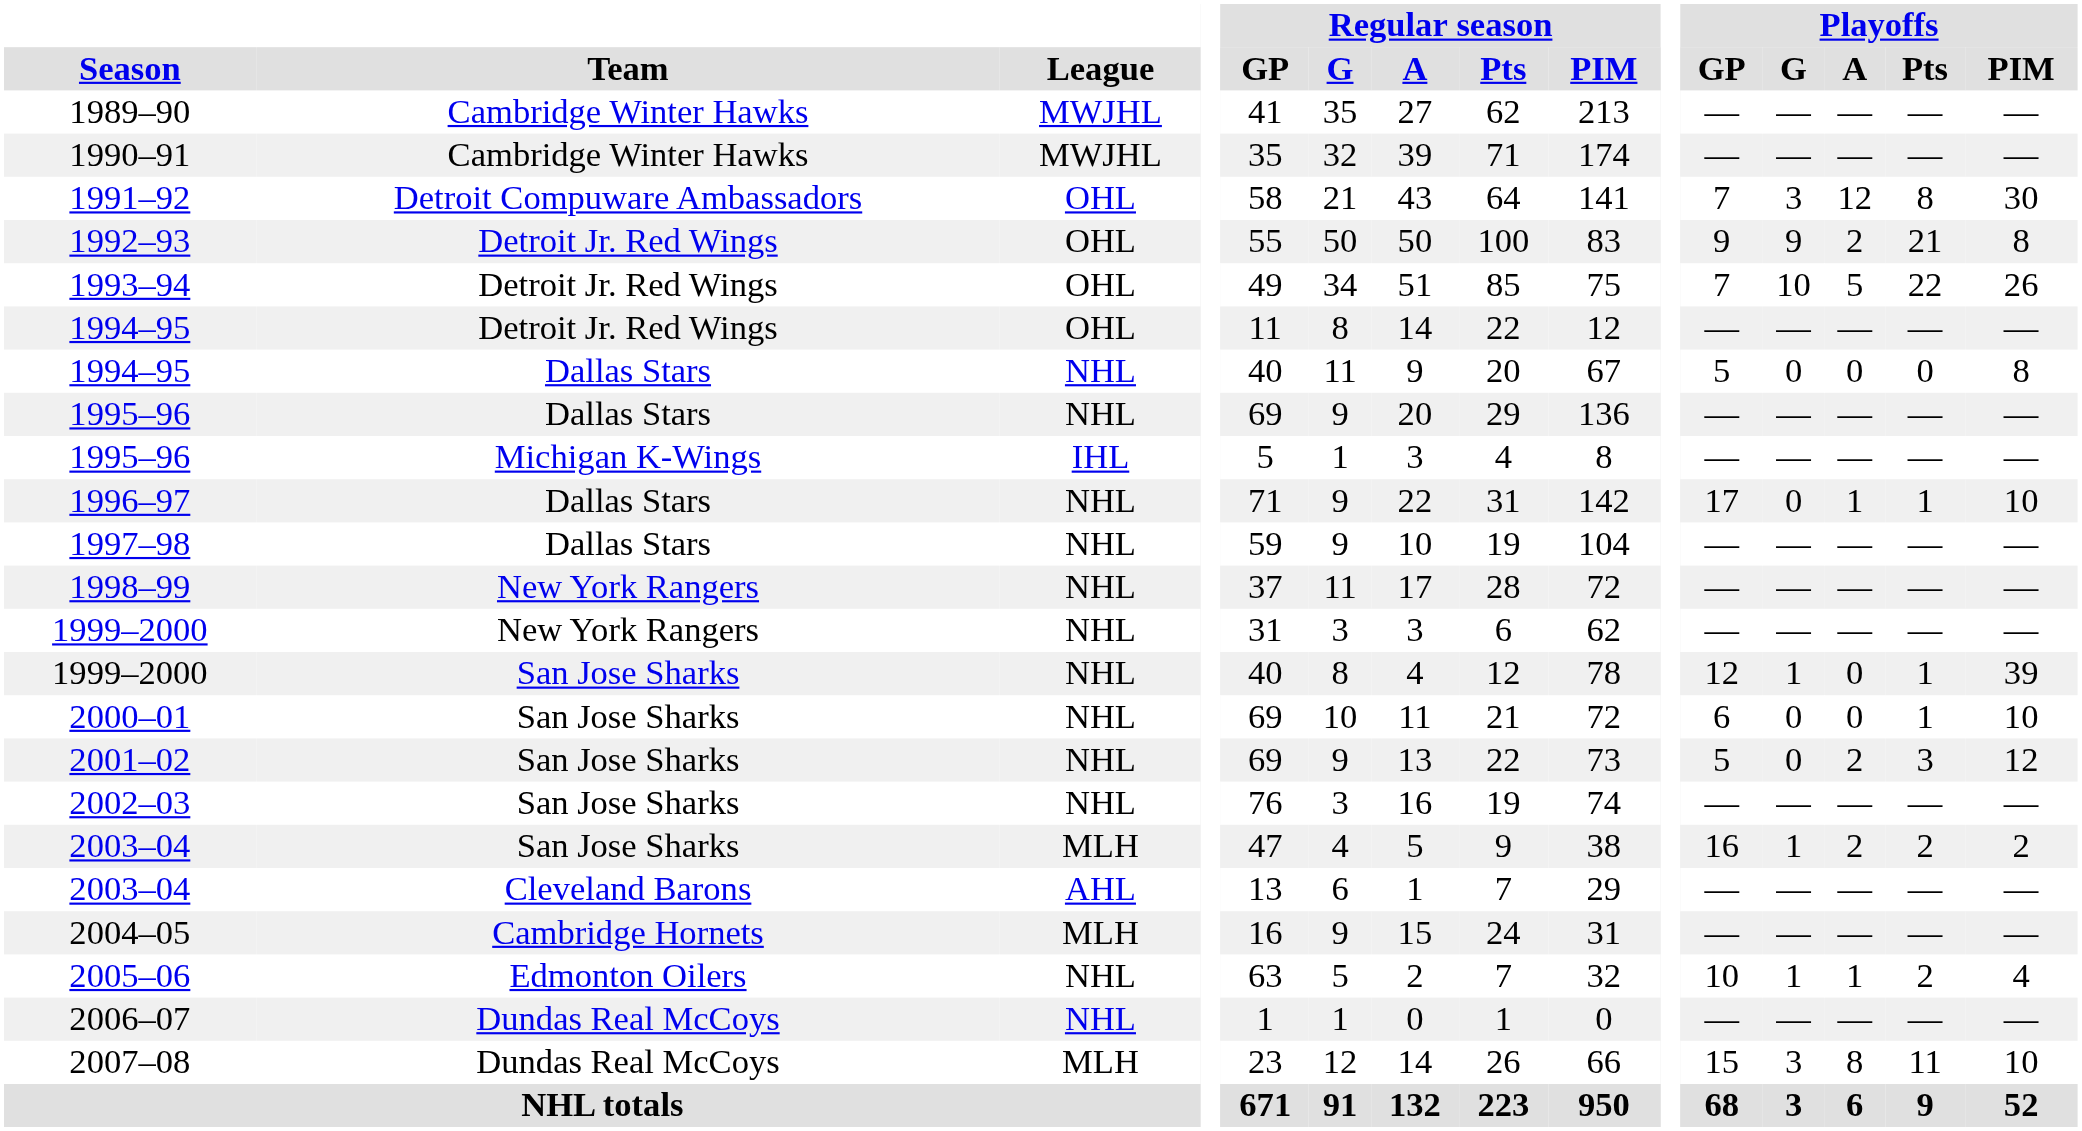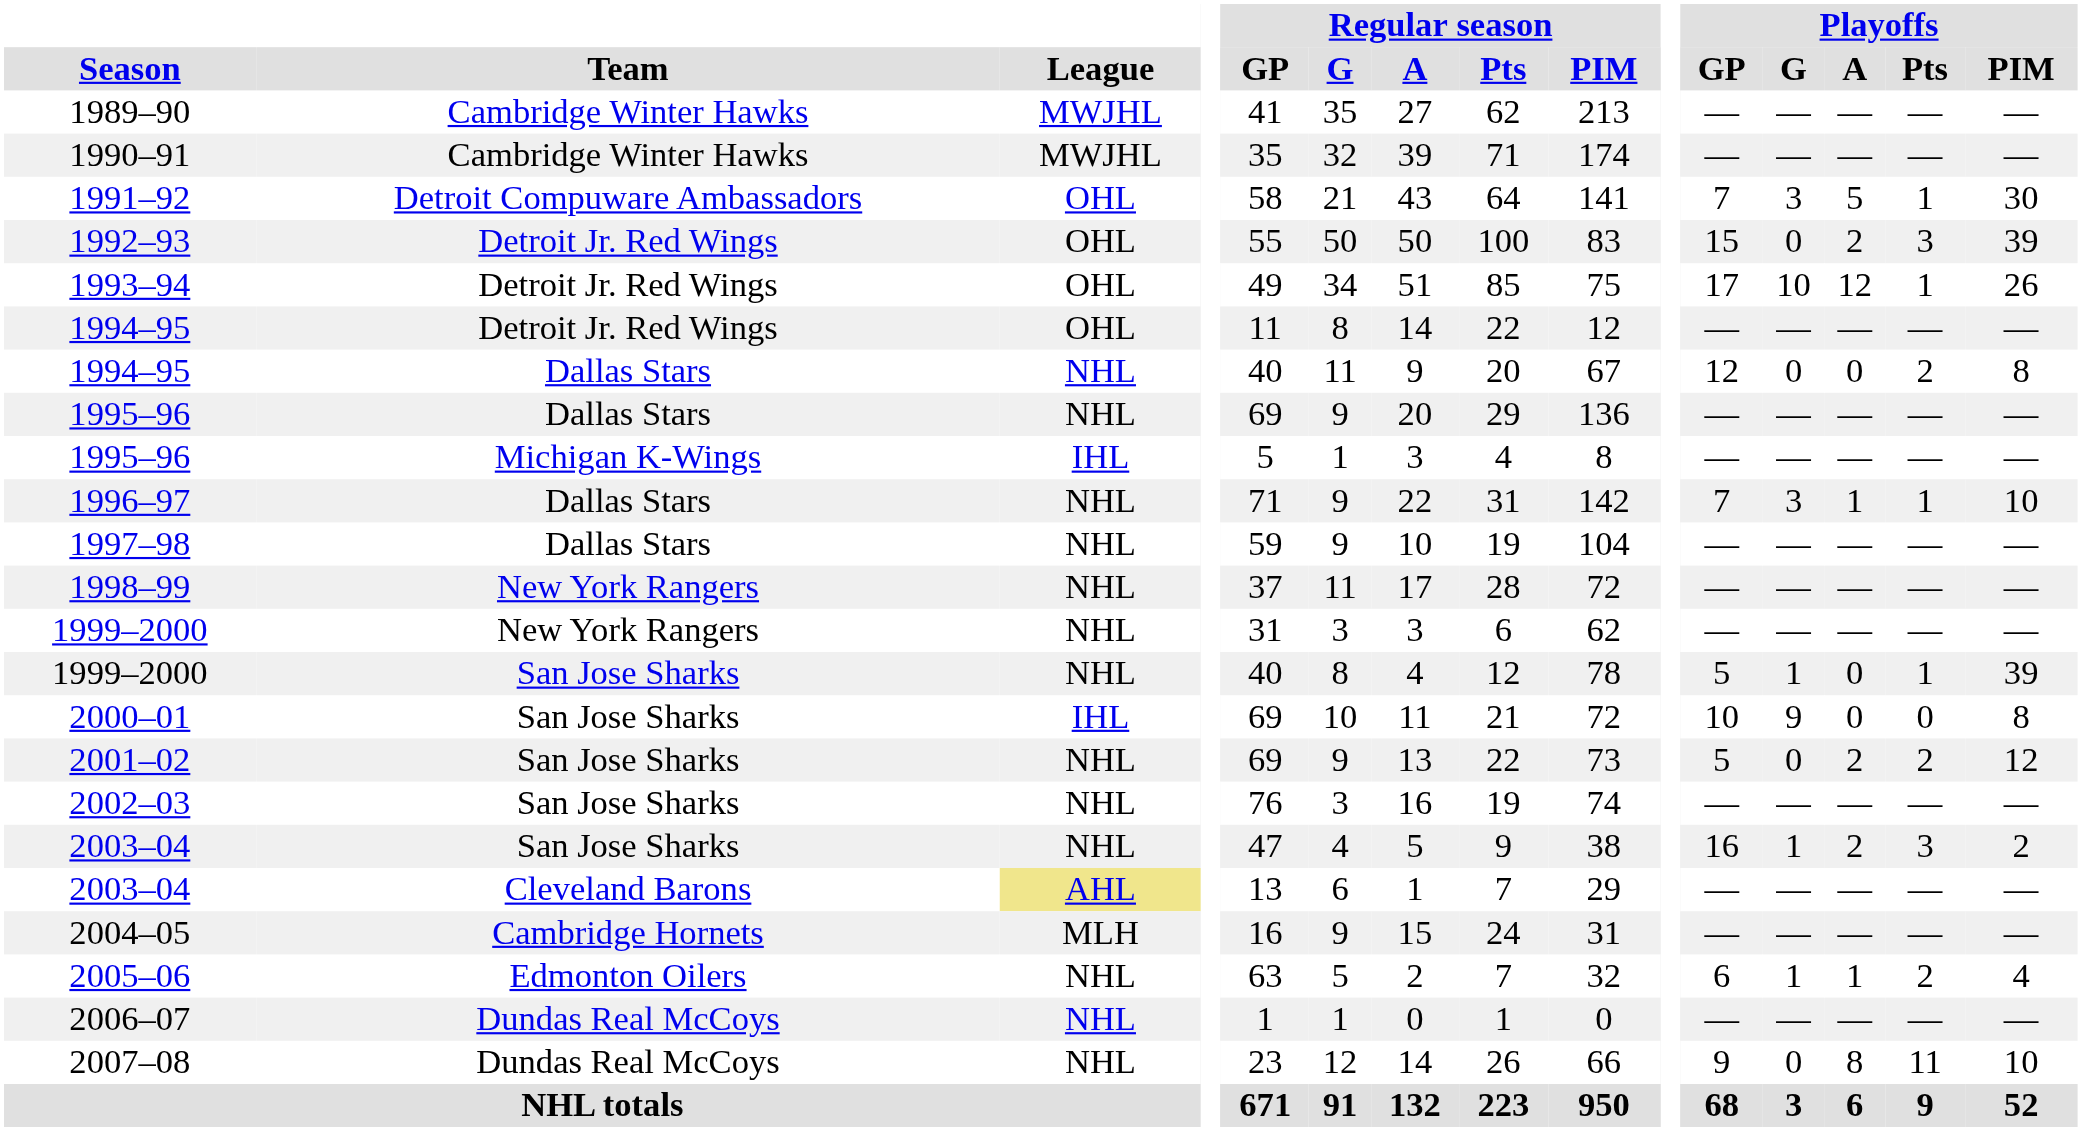1991–92 | Playoffs / A: 12 -> 5
1991–92 | Playoffs / Pts: 8 -> 1
1992–93 | Playoffs / GP: 9 -> 15
1992–93 | Playoffs / G: 9 -> 0
1992–93 | Playoffs / Pts: 21 -> 3
1992–93 | Playoffs / PIM: 8 -> 39
1993–94 | Playoffs / GP: 7 -> 17
1993–94 | Playoffs / A: 5 -> 12
1993–94 | Playoffs / Pts: 22 -> 1
1994–95 / Dallas Stars | Playoffs / GP: 5 -> 12
1994–95 / Dallas Stars | Playoffs / Pts: 0 -> 2
1996–97 | Playoffs / GP: 17 -> 7
1996–97 | Playoffs / G: 0 -> 3
1999–2000 / San Jose Sharks | Playoffs / GP: 12 -> 5
2000–01 | League: NHL -> IHL
2000–01 | Playoffs / GP: 6 -> 10
2000–01 | Playoffs / G: 0 -> 9
2000–01 | Playoffs / Pts: 1 -> 0
2000–01 | Playoffs / PIM: 10 -> 8
2001–02 | Playoffs / Pts: 3 -> 2
2003–04 / San Jose Sharks | League: MLH -> NHL
2003–04 / San Jose Sharks | Playoffs / Pts: 2 -> 3
2003–04 / Cleveland Barons | League: no background -> khaki background
2005–06 | Playoffs / GP: 10 -> 6
2007–08 | League: MLH -> NHL
2007–08 | Playoffs / GP: 15 -> 9
2007–08 | Playoffs / G: 3 -> 0
